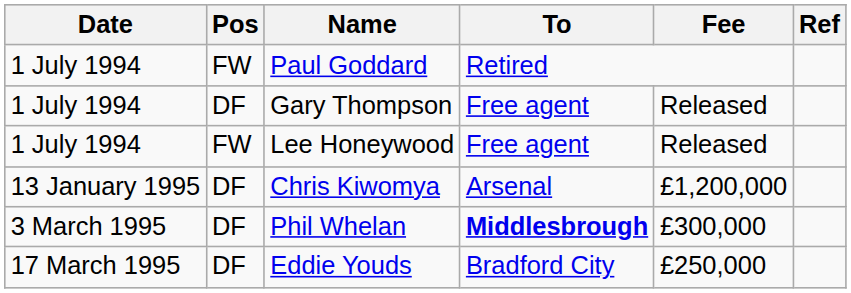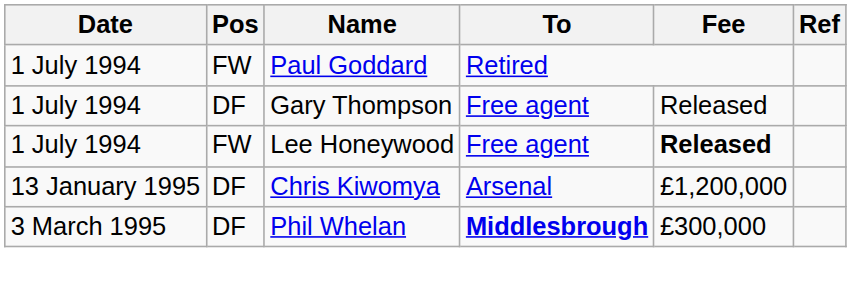Lee Honeywood | Fee: normal -> bold
- row: 17 March 1995 | DF | Eddie Youds | Bradford City | £250,000
